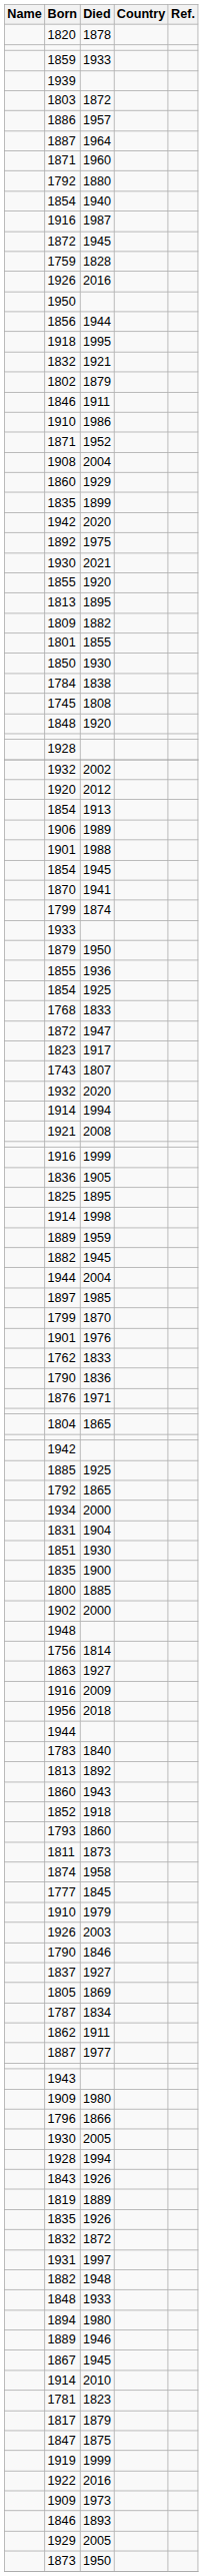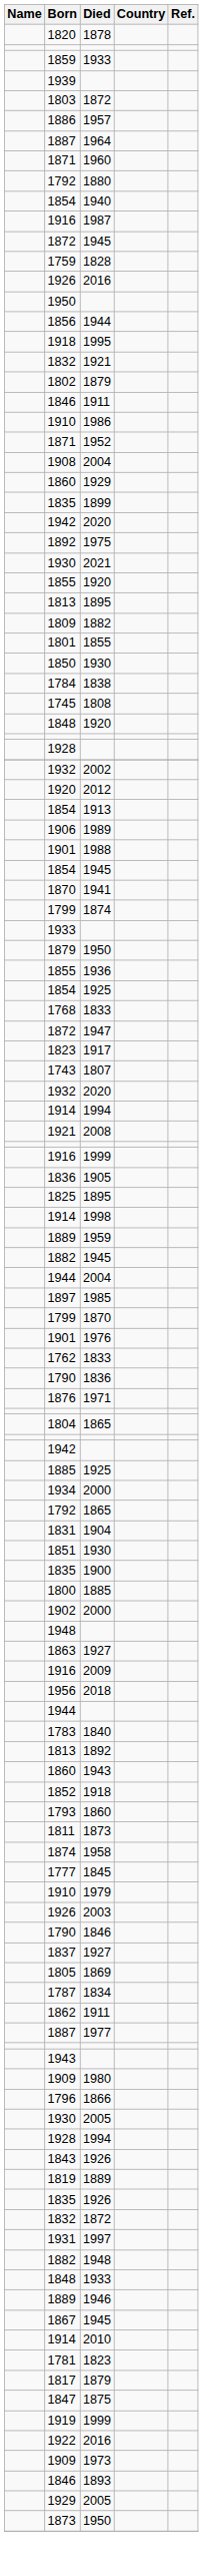rows swapped: 1792 / 1865 <-> 1934
- row: 1756 | 1814
- row: 1894 | 1980
